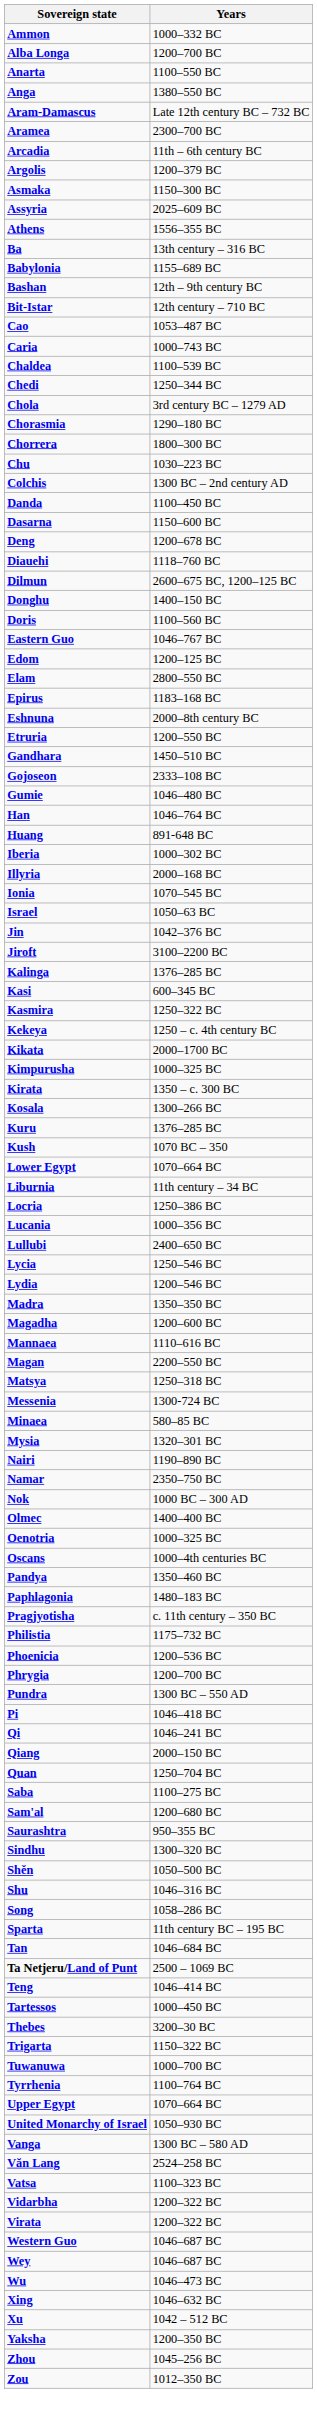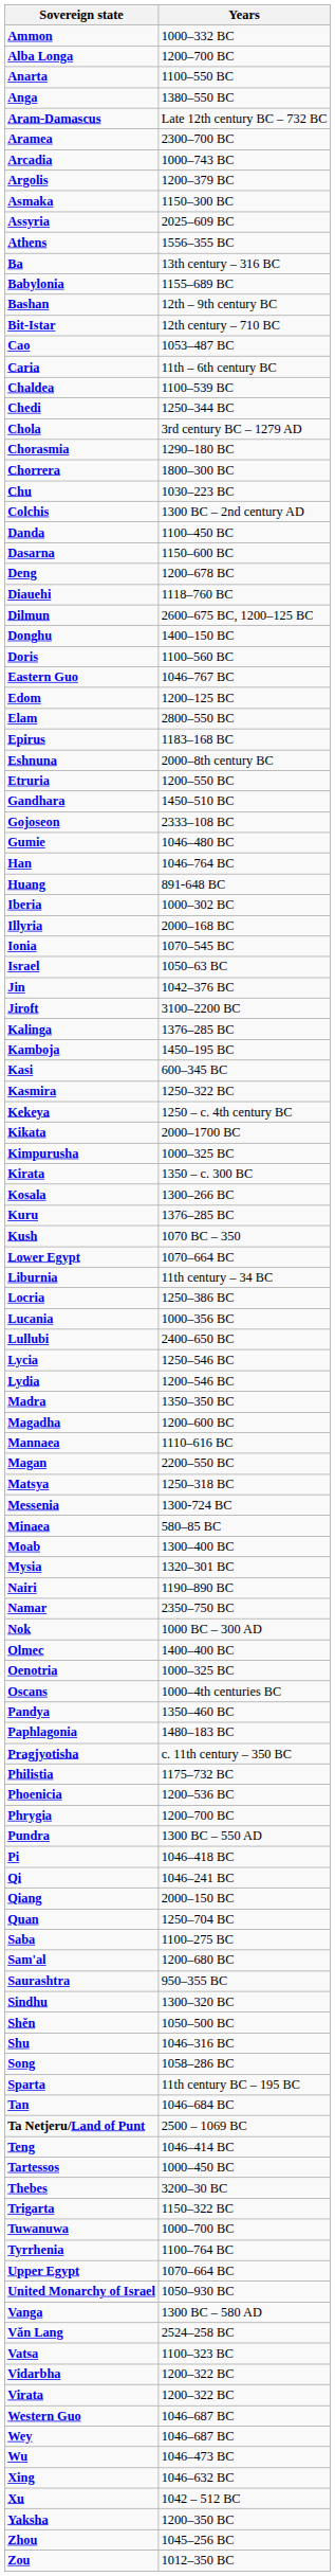Arcadia | Years: 11th – 6th century BC -> 1000–743 BC
Caria | Years: 1000–743 BC -> 11th – 6th century BC
+ row: Kamboja | 1450–195 BC
+ row: Moab | 1300–400 BC
